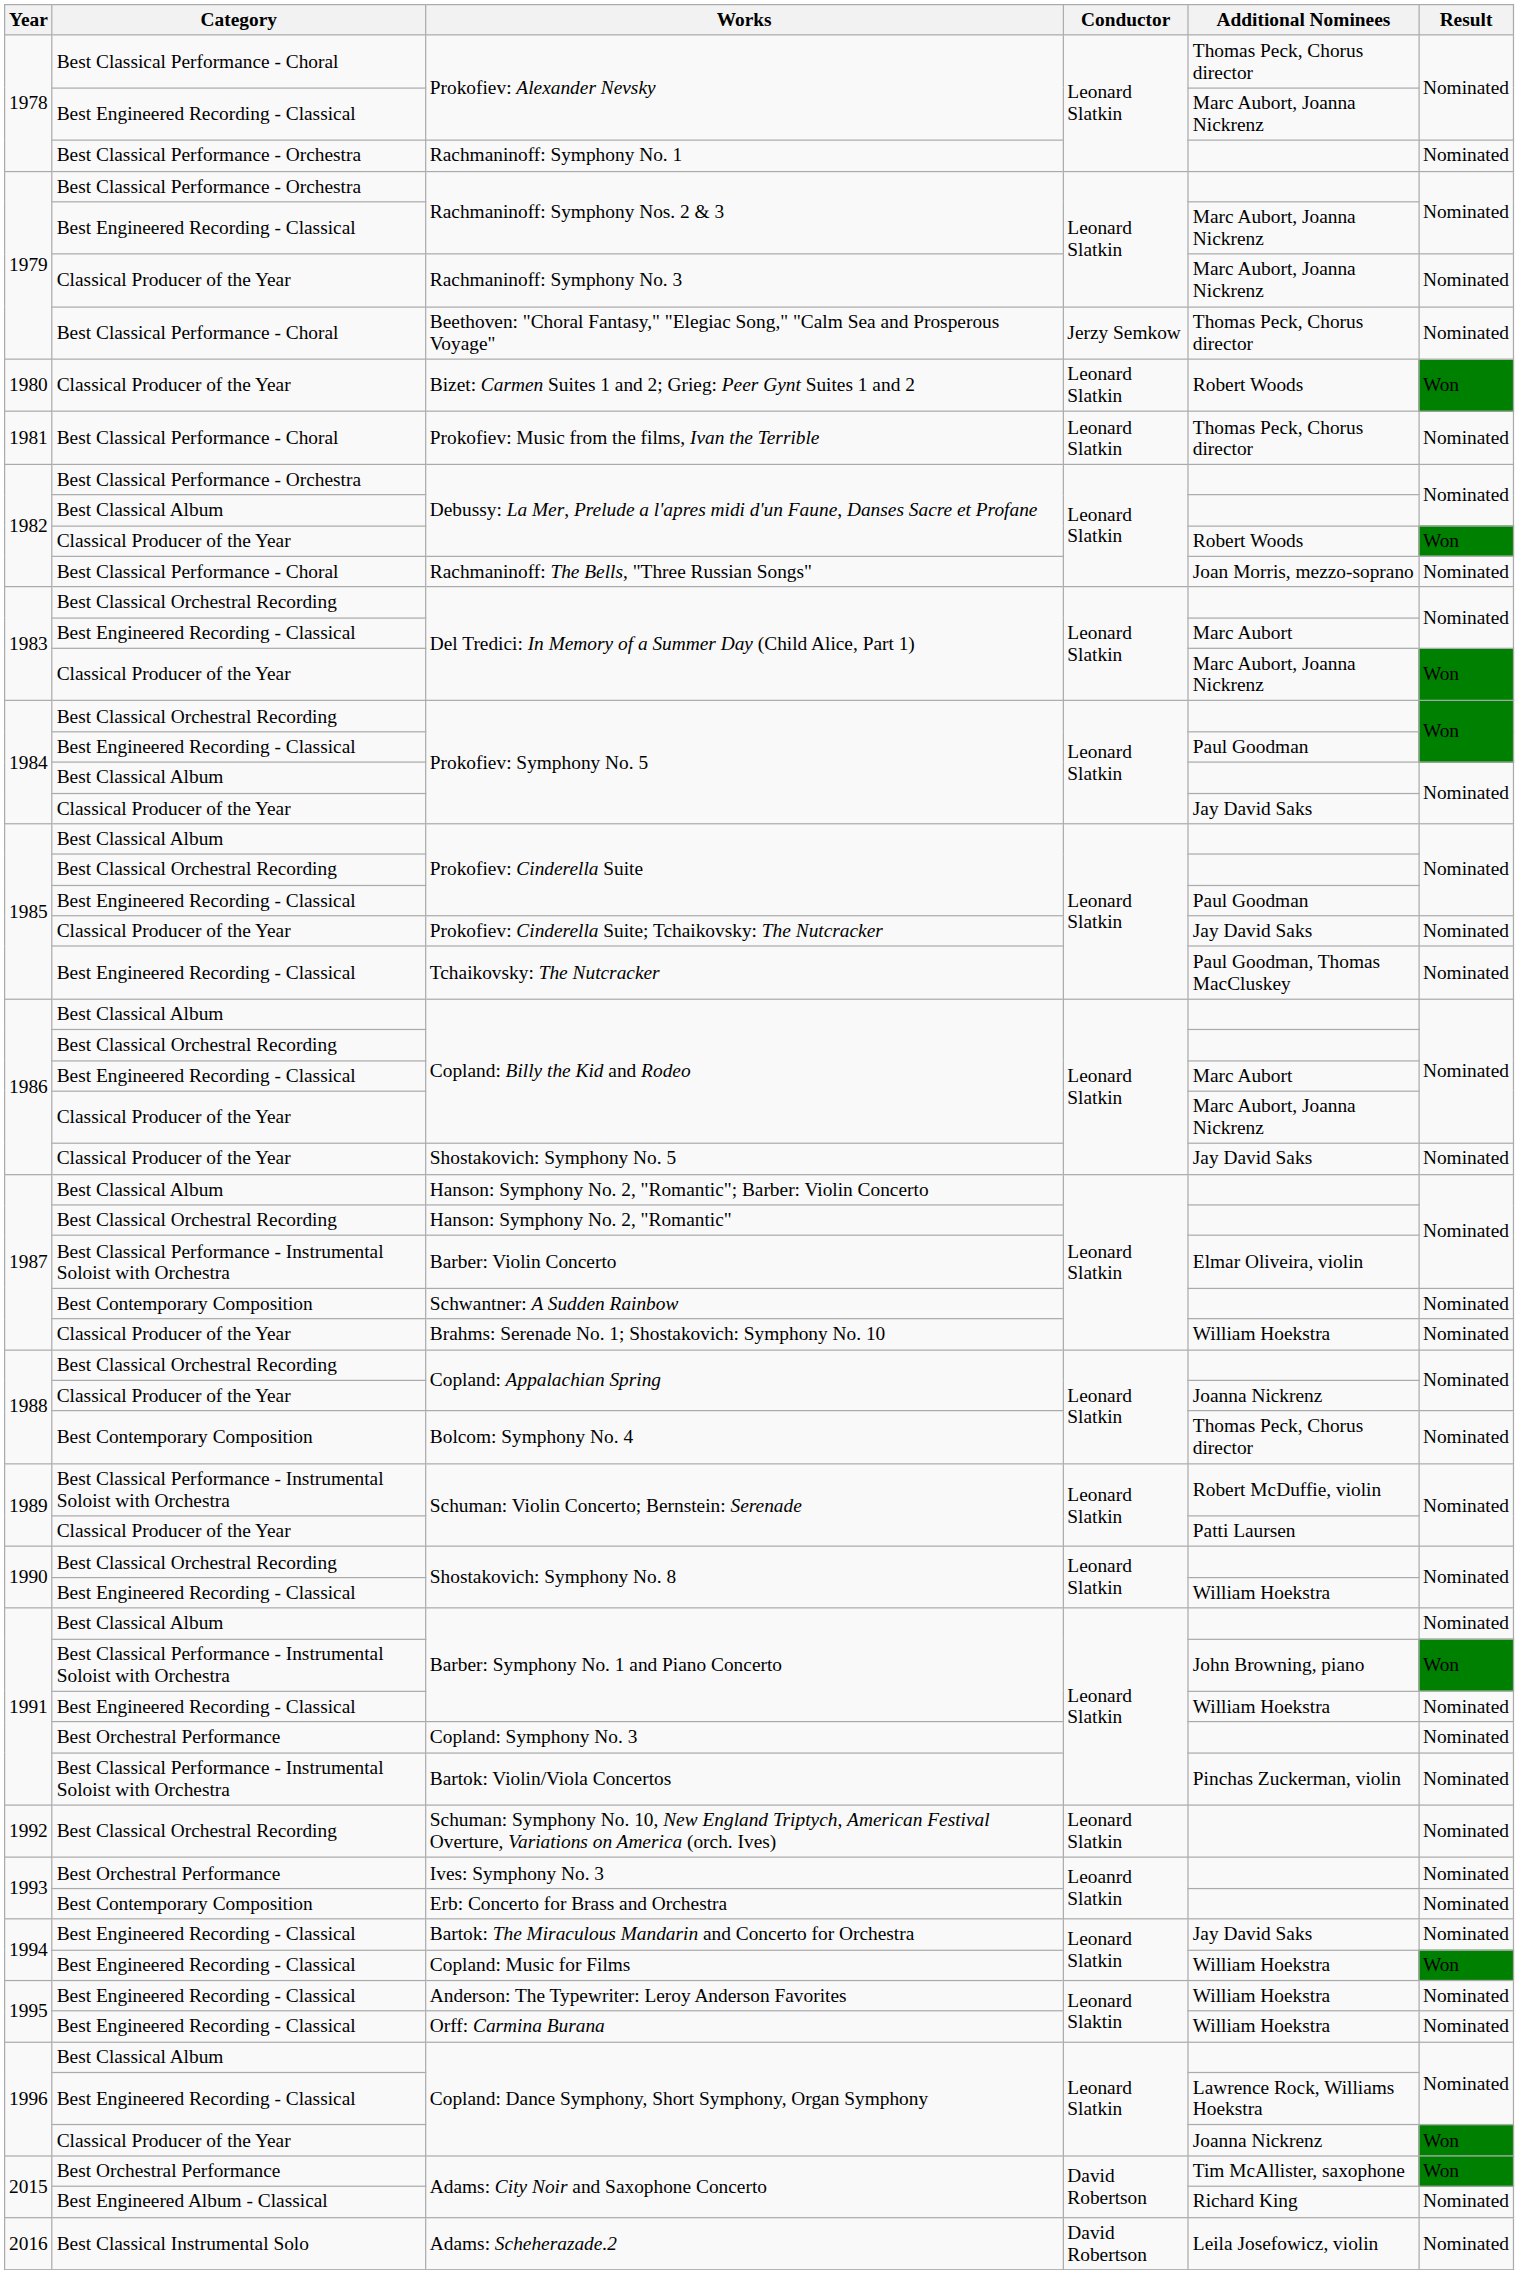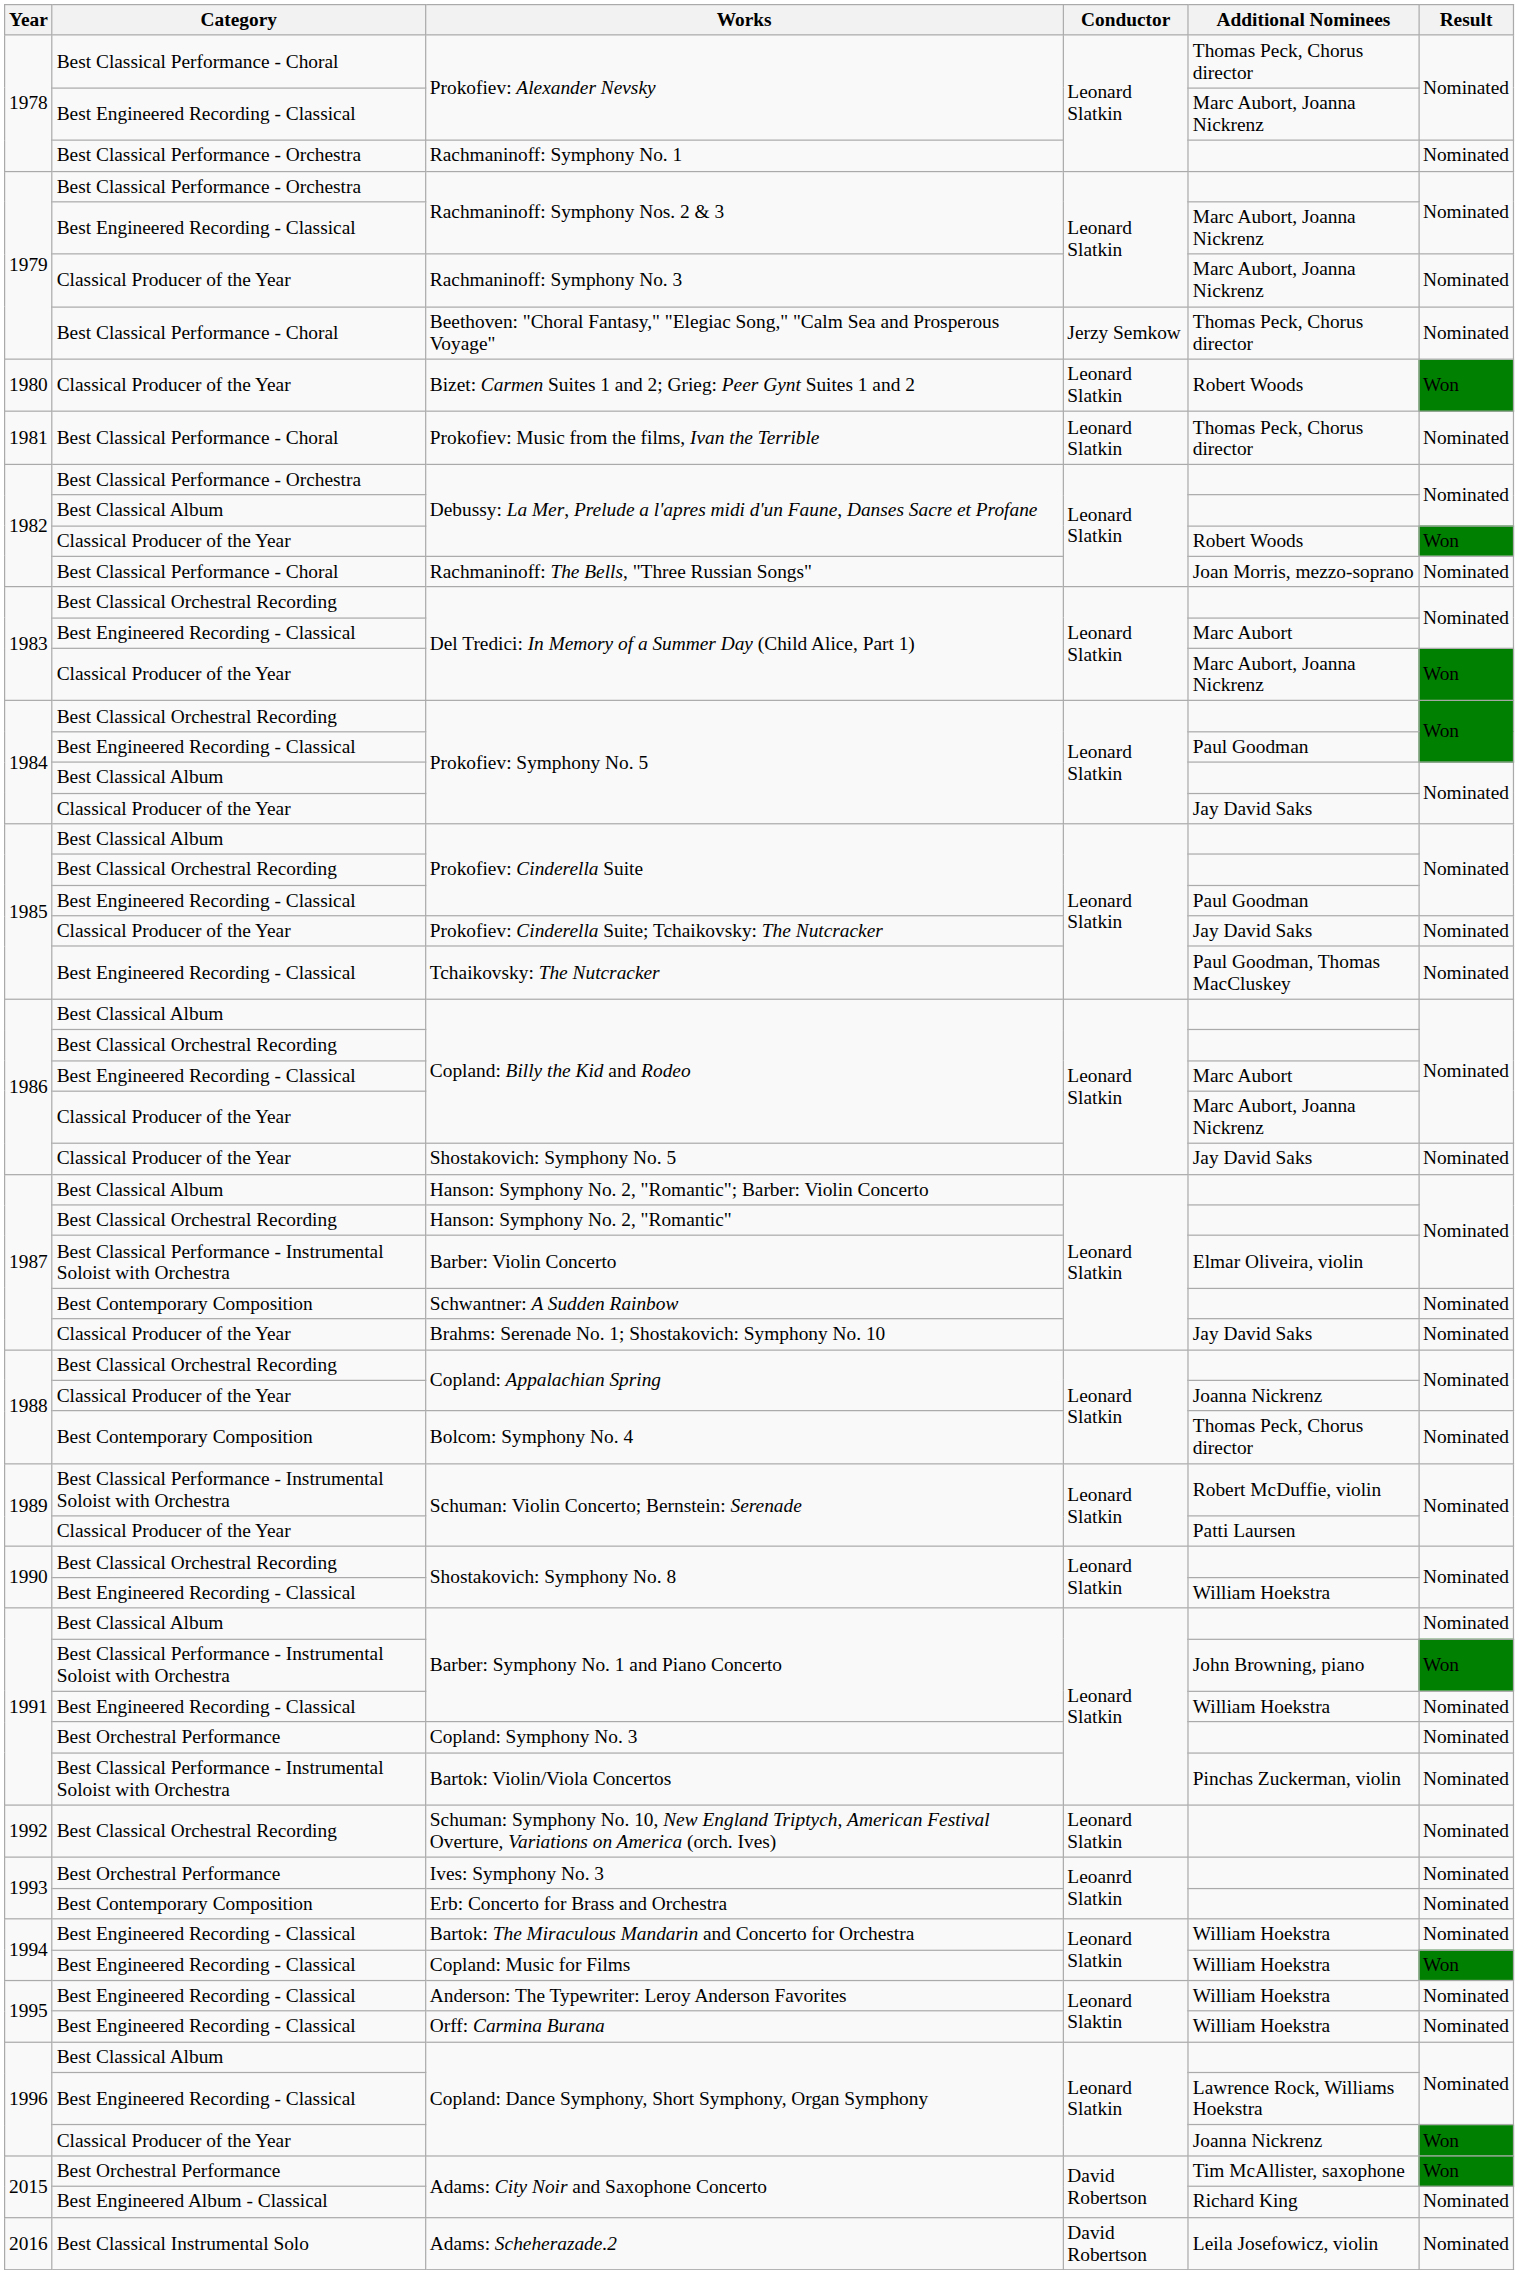Brahms: Serenade No. 1; Shostakovich: Symphony No. 10 | Additional Nominees: William Hoekstra -> Jay David Saks
Bartok: The Miraculous Mandarin and Concerto for Orchestra | Additional Nominees: Jay David Saks -> William Hoekstra
